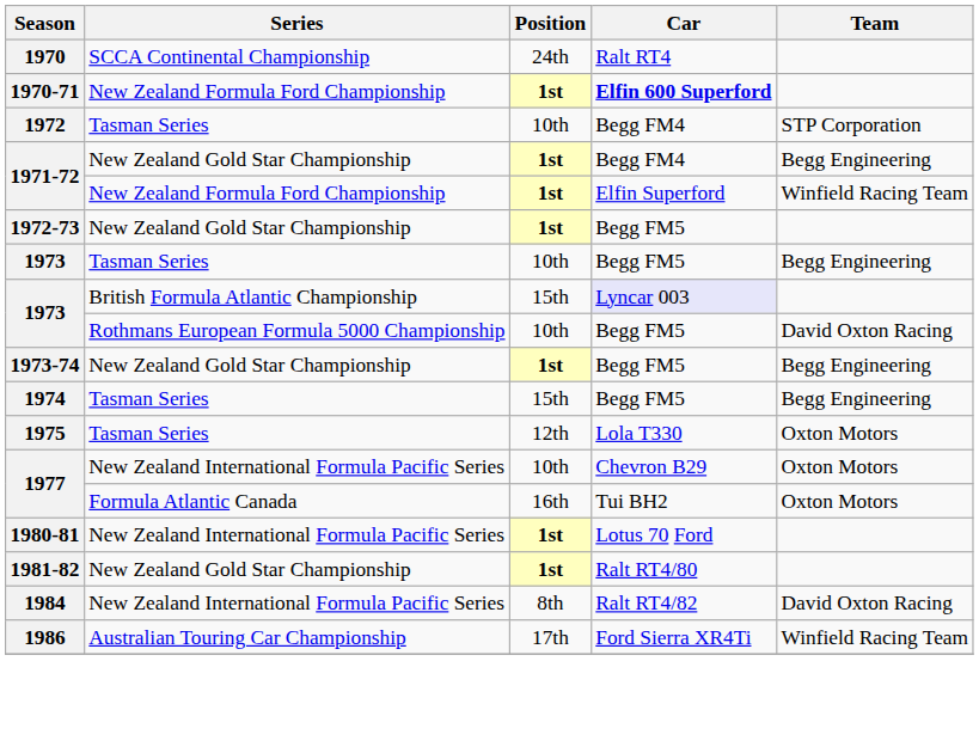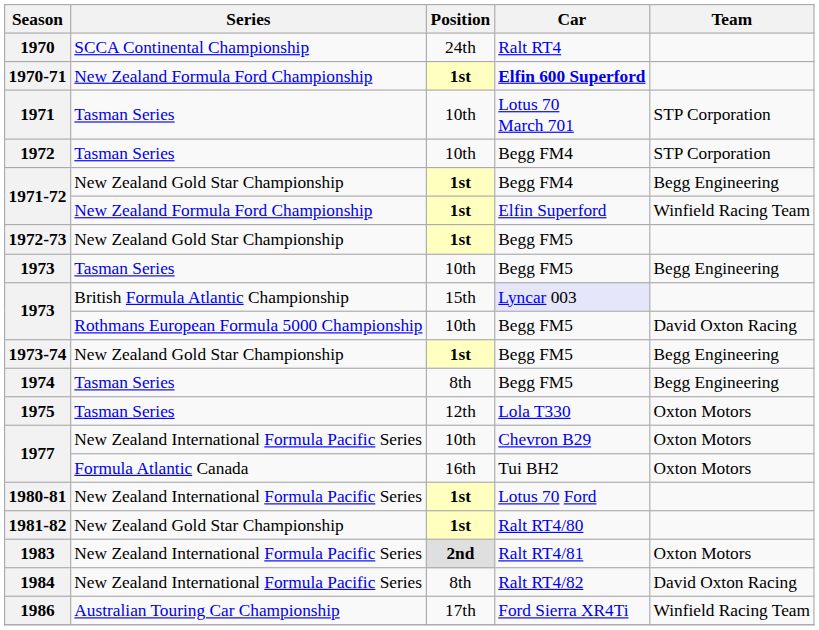+ row: 1971 | Tasman Series | 10th | Lotus 70 March 701 | STP Corporation
1974 | Position: 15th -> 8th
+ row: 1983 | New Zealand International Formula Pacific Series | 2nd | Ralt RT4/81 | Oxton Motors
